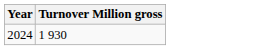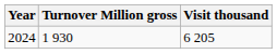+ column: Visit thousand | 6 205
